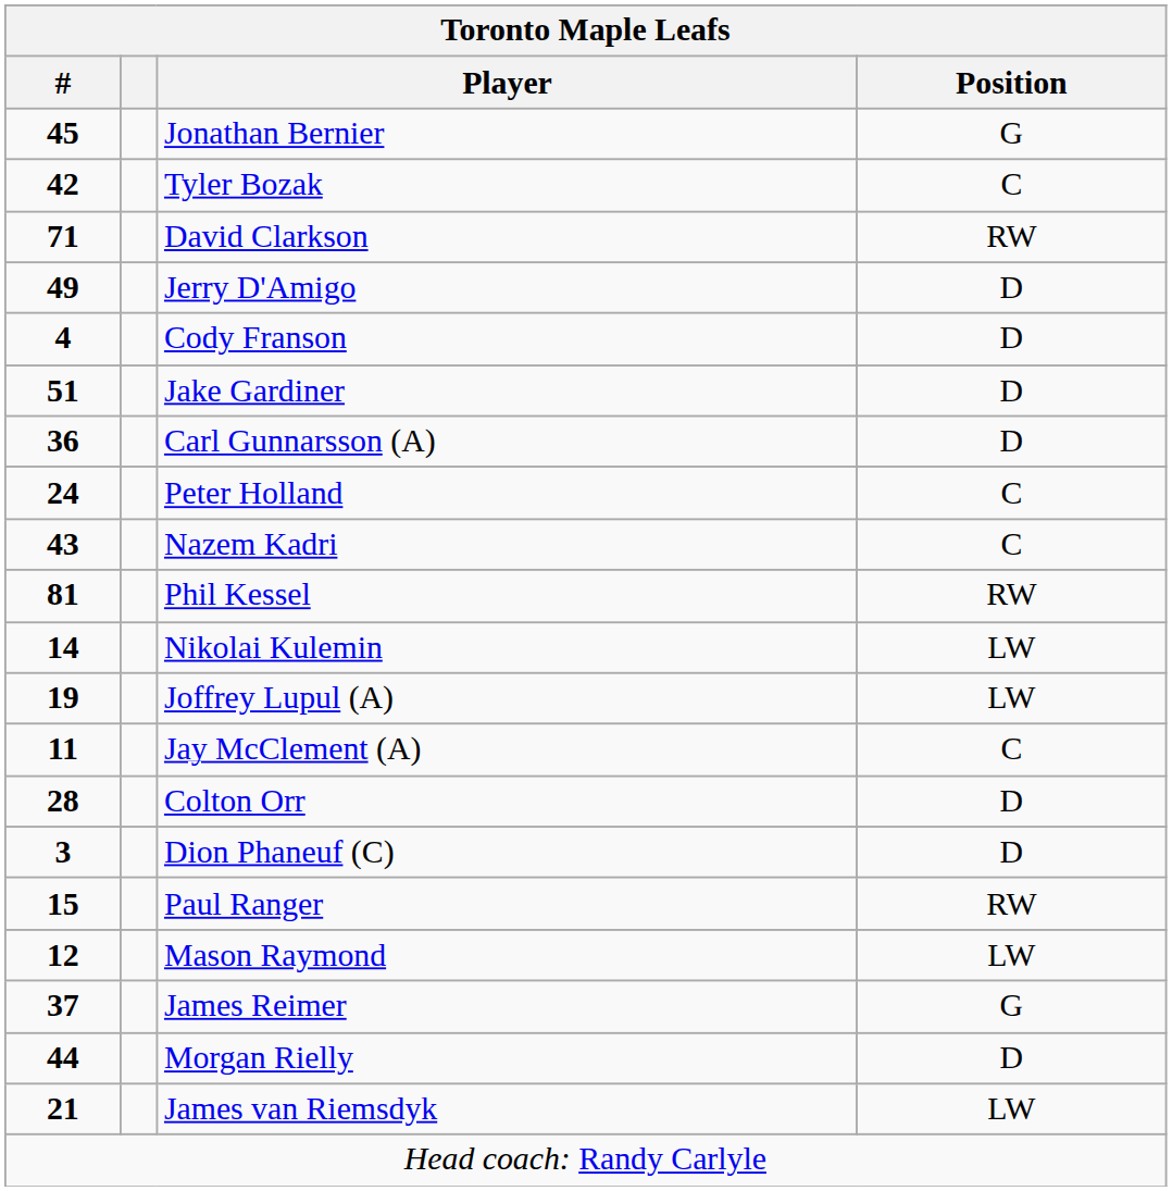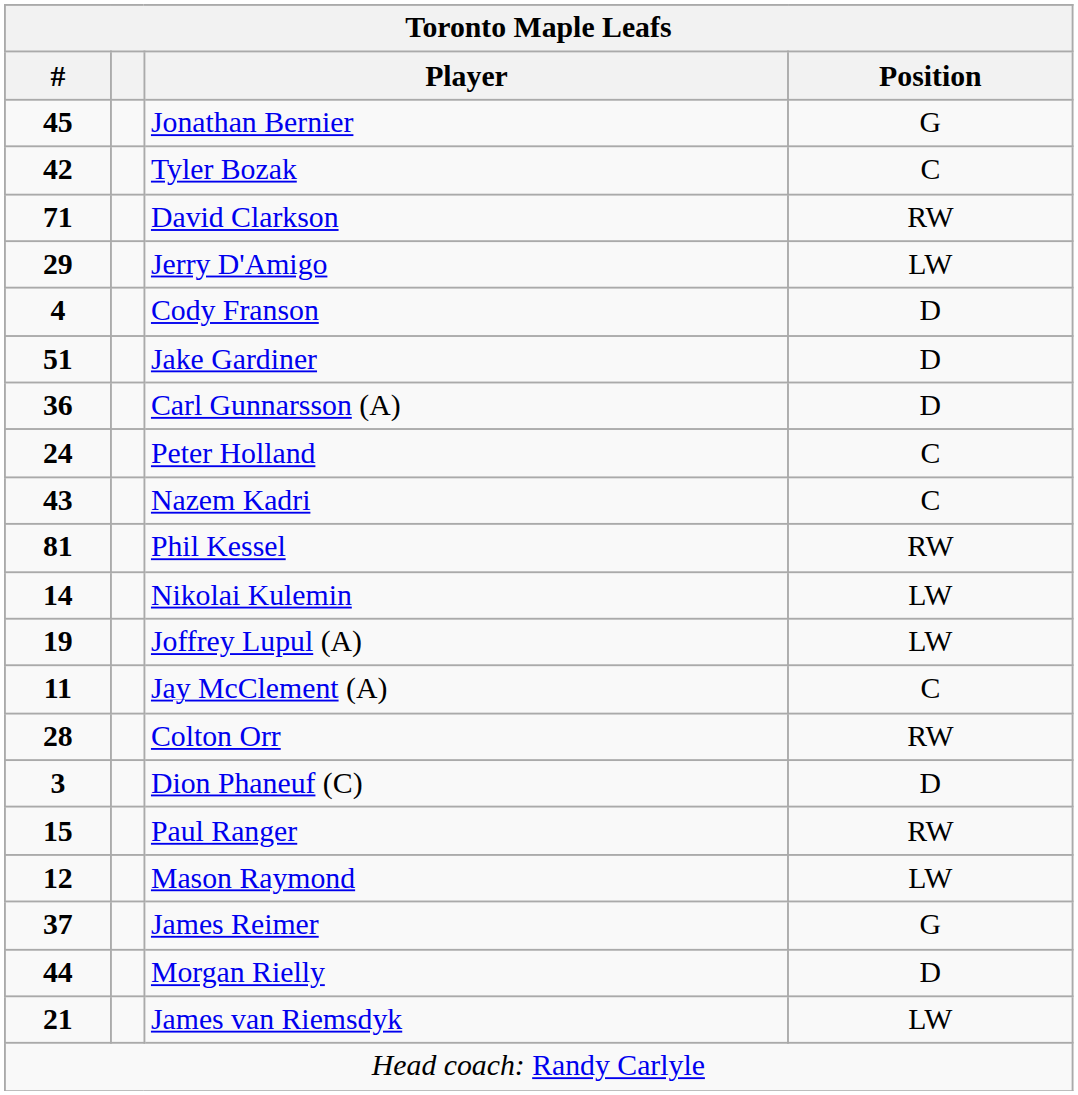Jerry D'Amigo | #: 49 -> 29
Jerry D'Amigo | Position: D -> LW
Colton Orr | Position: D -> RW
